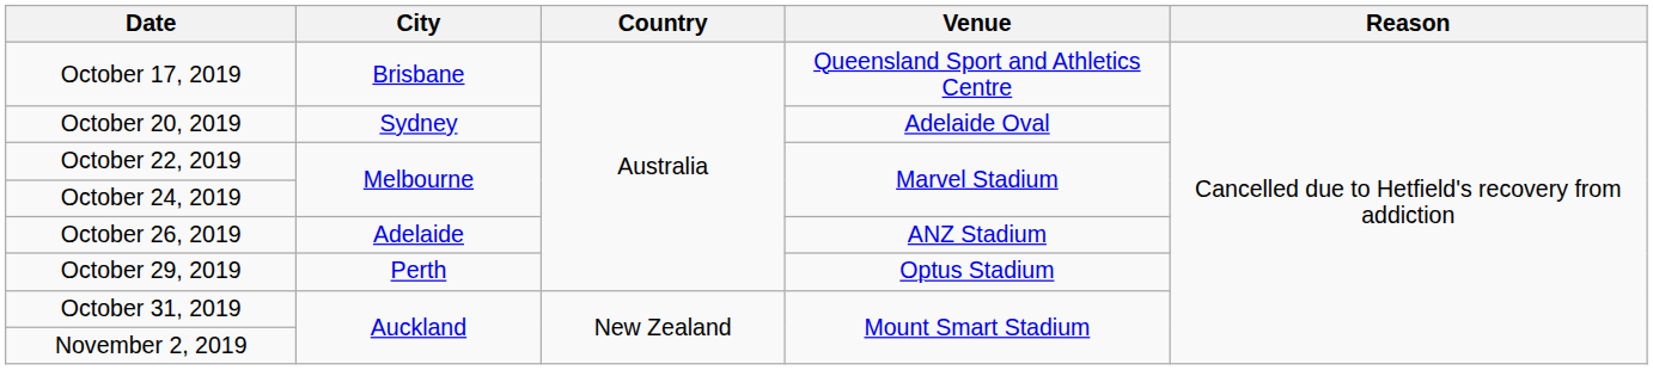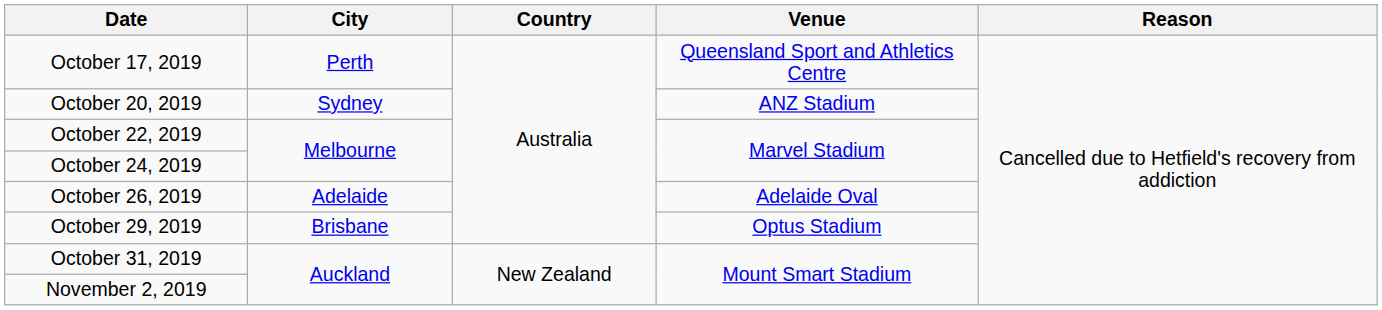October 17, 2019 | City: Brisbane -> Perth
October 20, 2019 | Venue: Adelaide Oval -> ANZ Stadium
October 26, 2019 | Venue: ANZ Stadium -> Adelaide Oval
October 29, 2019 | City: Perth -> Brisbane
